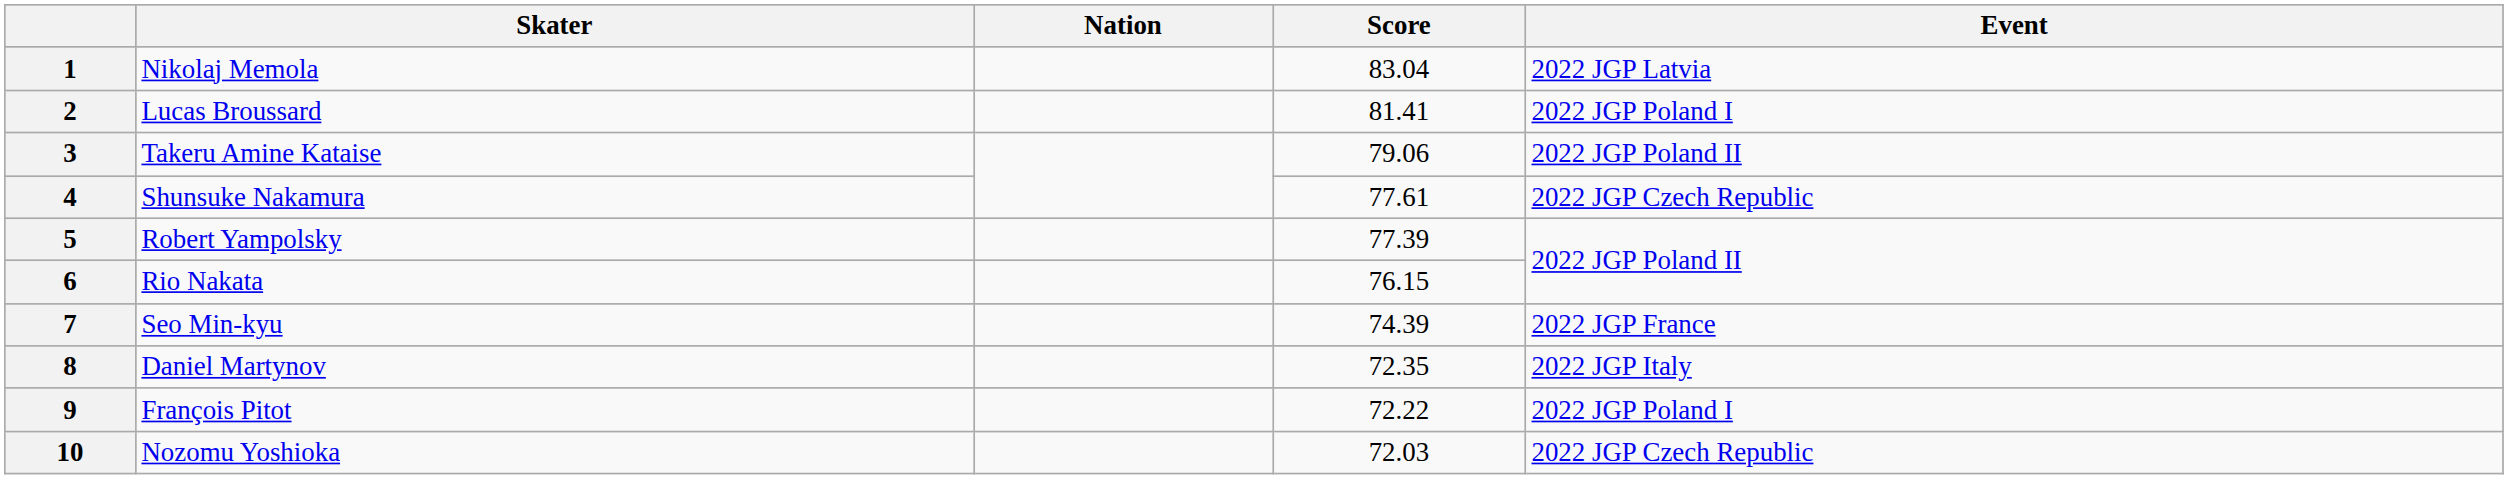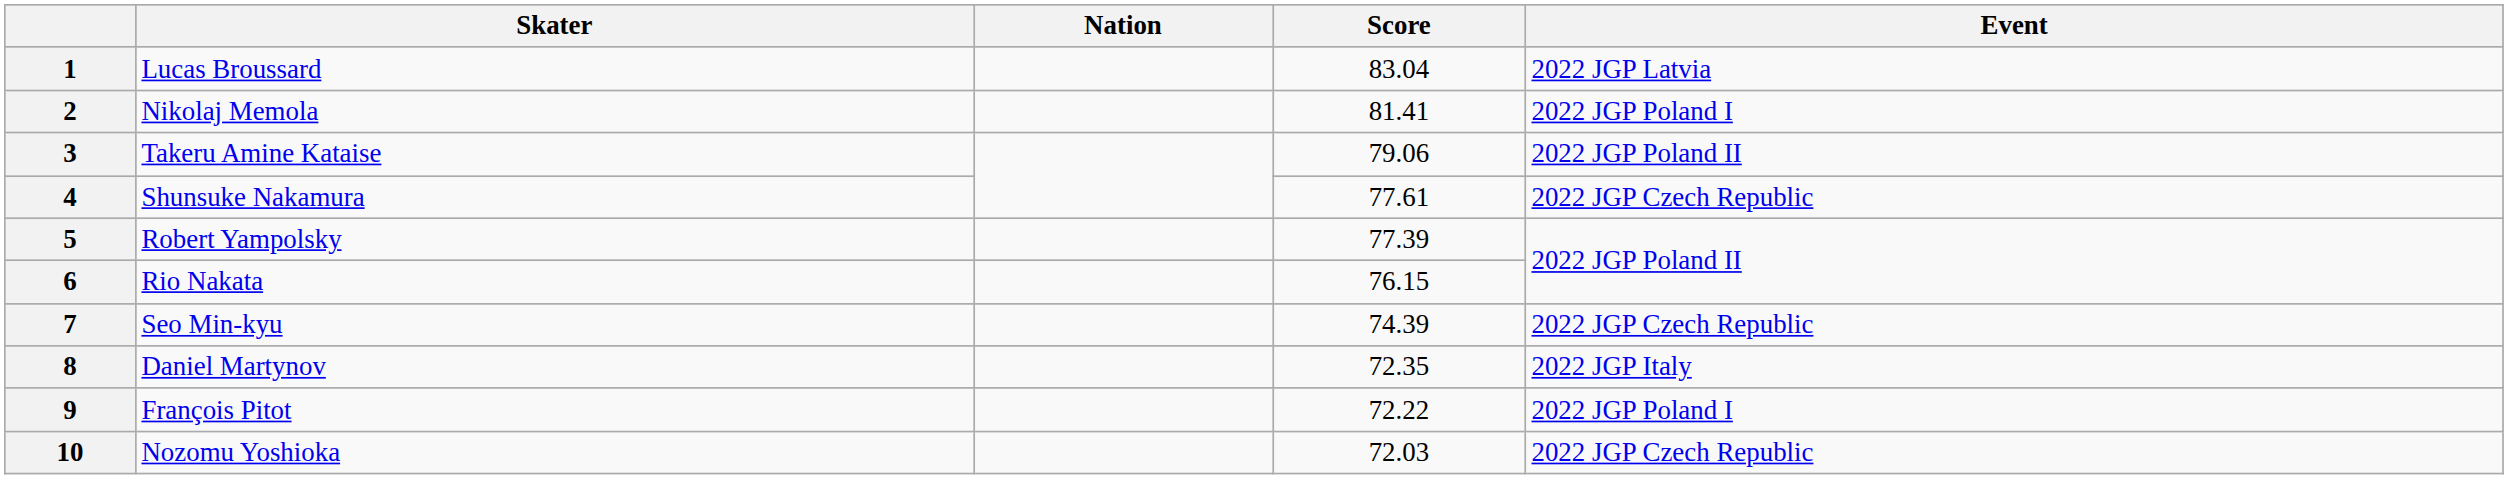1 | Skater: Nikolaj Memola -> Lucas Broussard
2 | Skater: Lucas Broussard -> Nikolaj Memola
7 | Event: 2022 JGP France -> 2022 JGP Czech Republic
